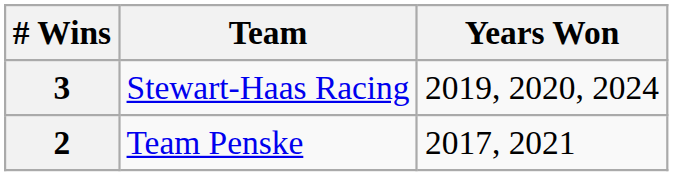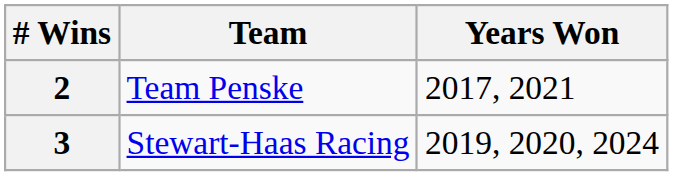rows swapped: 3 <-> 2
